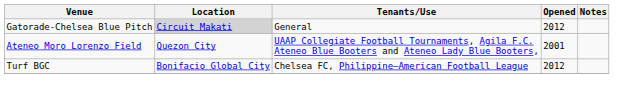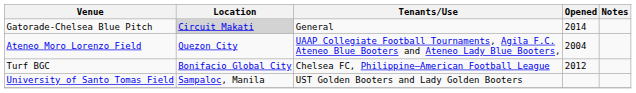Gatorade-Chelsea Blue Pitch | Opened: 2012 -> 2014
Ateneo Moro Lorenzo Field | Opened: 2001 -> 2004
+ row: University of Santo Tomas Field | Sampaloc, Manila | UST Golden Booters and Lady Golden Booters
